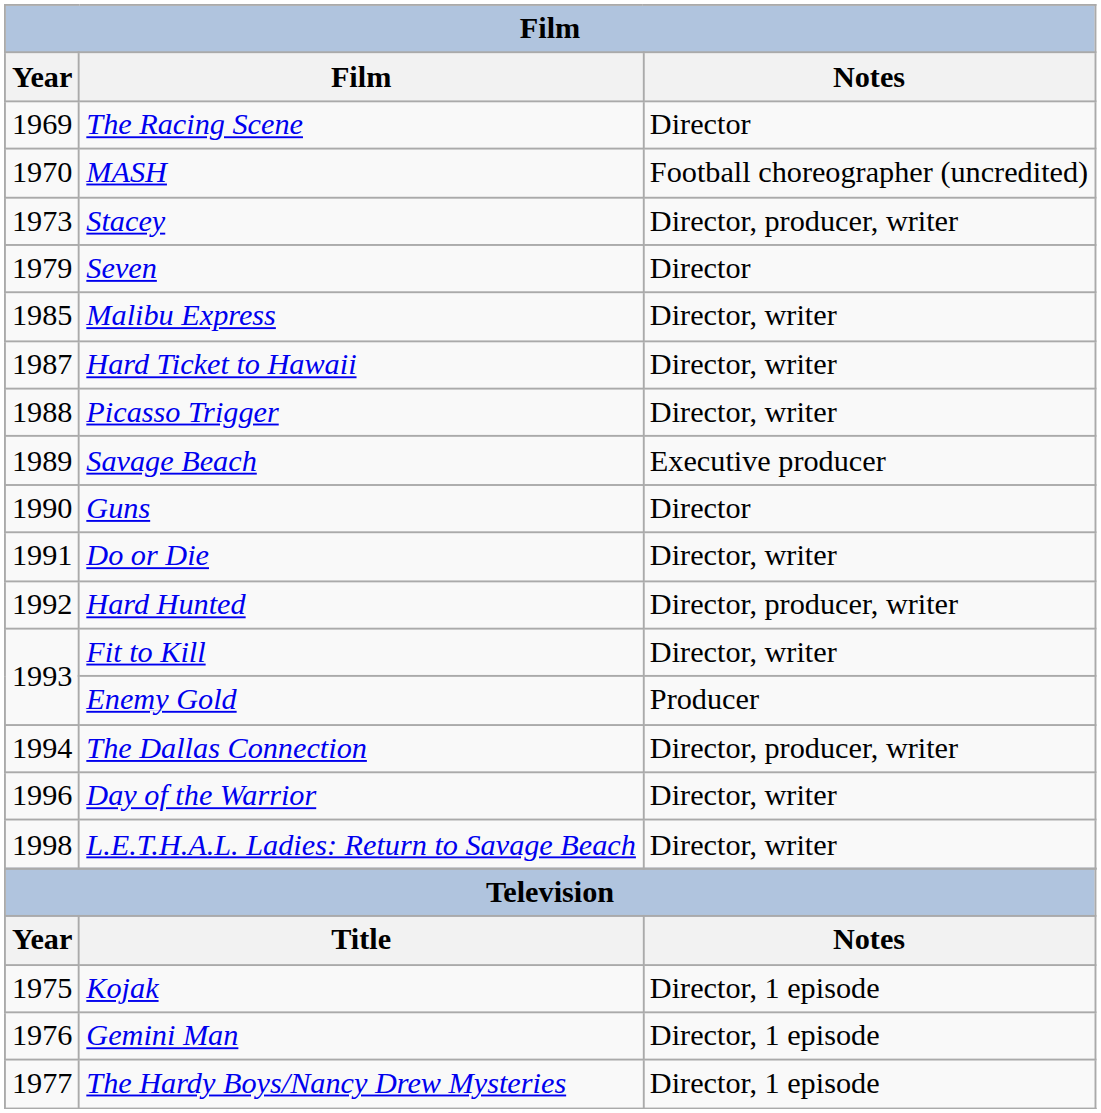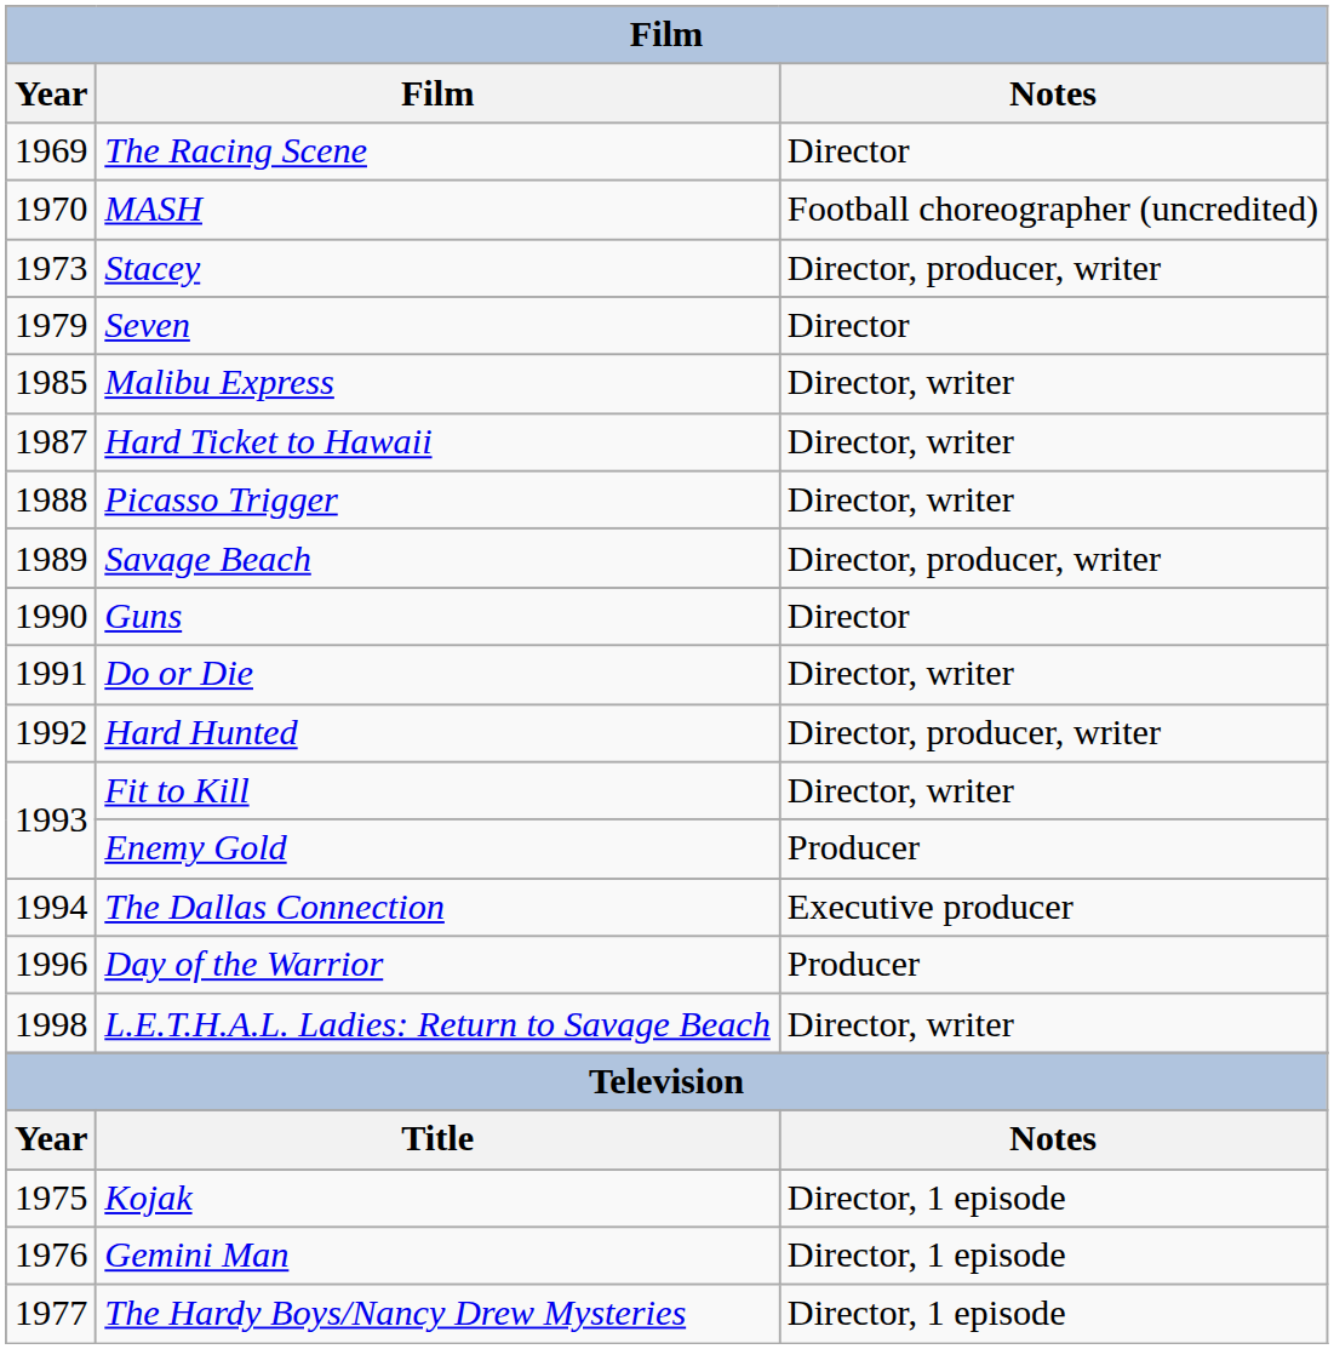Savage Beach | Notes: Executive producer -> Director, producer, writer
The Dallas Connection | Notes: Director, producer, writer -> Executive producer
Day of the Warrior | Notes: Director, writer -> Producer
